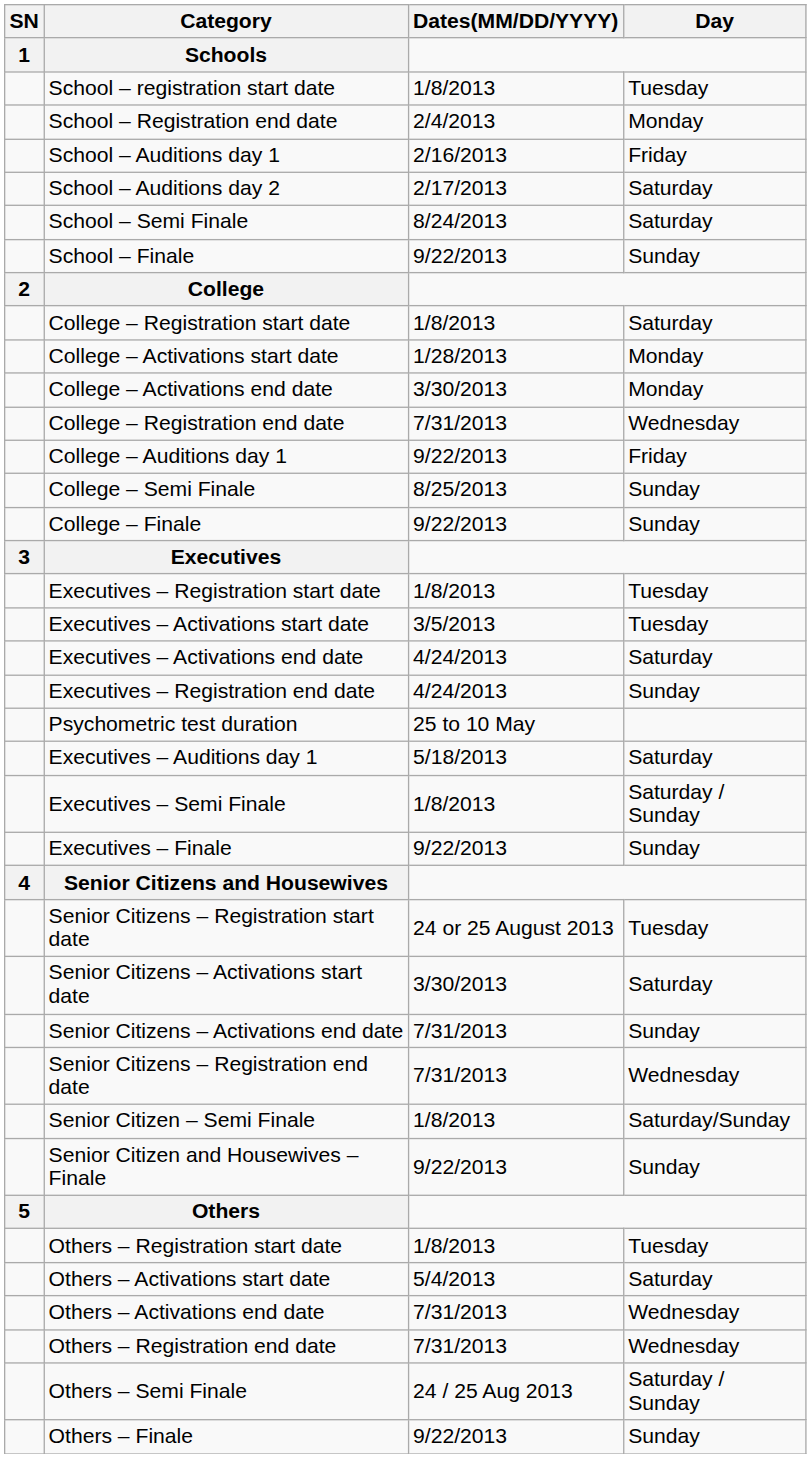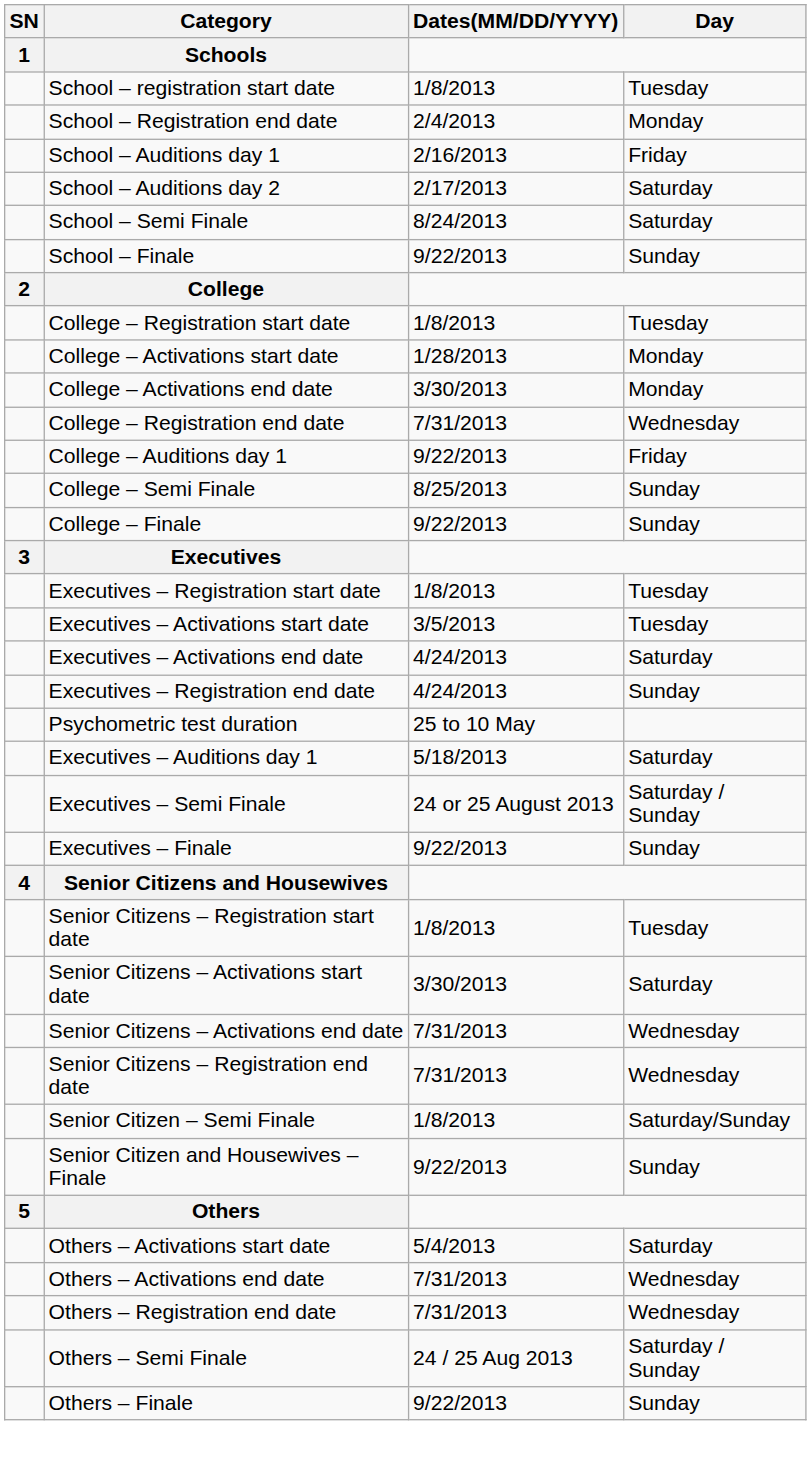College – Registration start date | Day: Saturday -> Tuesday
Executives – Semi Finale | Dates(MM/DD/YYYY): 1/8/2013 -> 24 or 25 August 2013
Senior Citizens – Registration start date | Dates(MM/DD/YYYY): 24 or 25 August 2013 -> 1/8/2013
Senior Citizens – Activations end date | Day: Sunday -> Wednesday
- row: Others – Registration start date | 1/8/2013 | Tuesday
